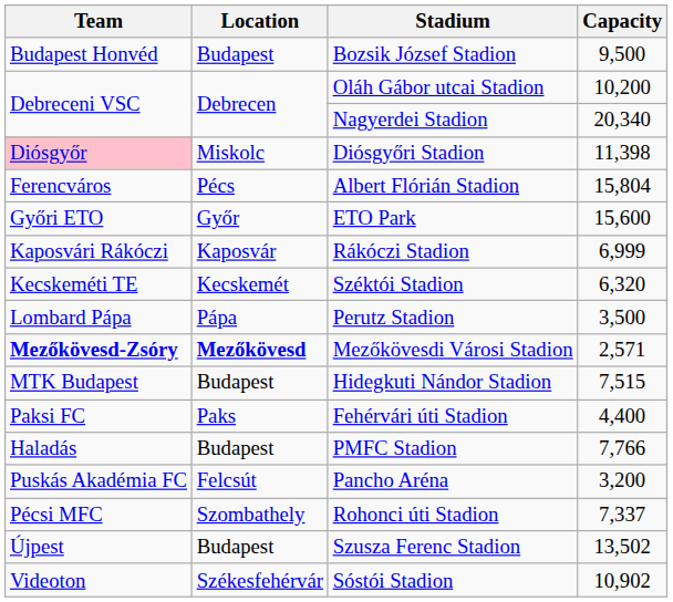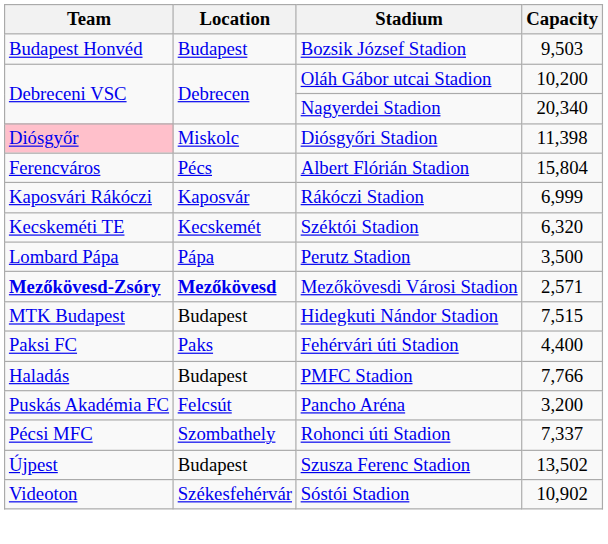Bozsik József Stadion | Capacity: 9,500 -> 9,503
- row: Győri ETO | Győr | ETO Park | 15,600
